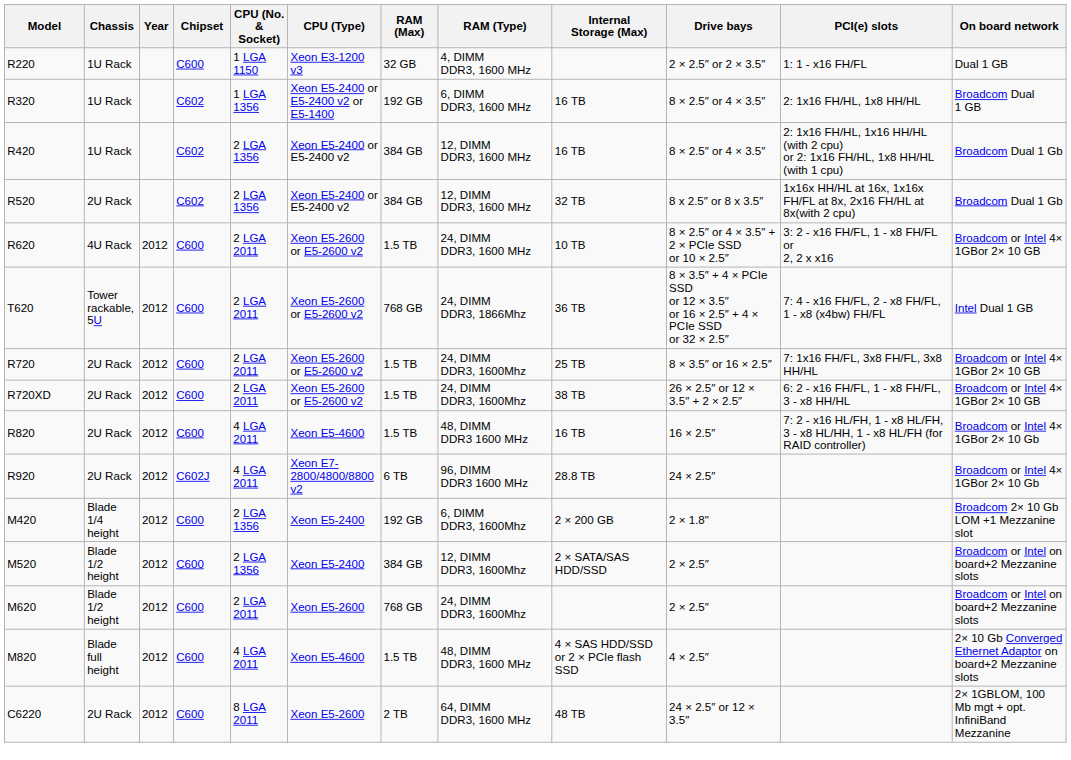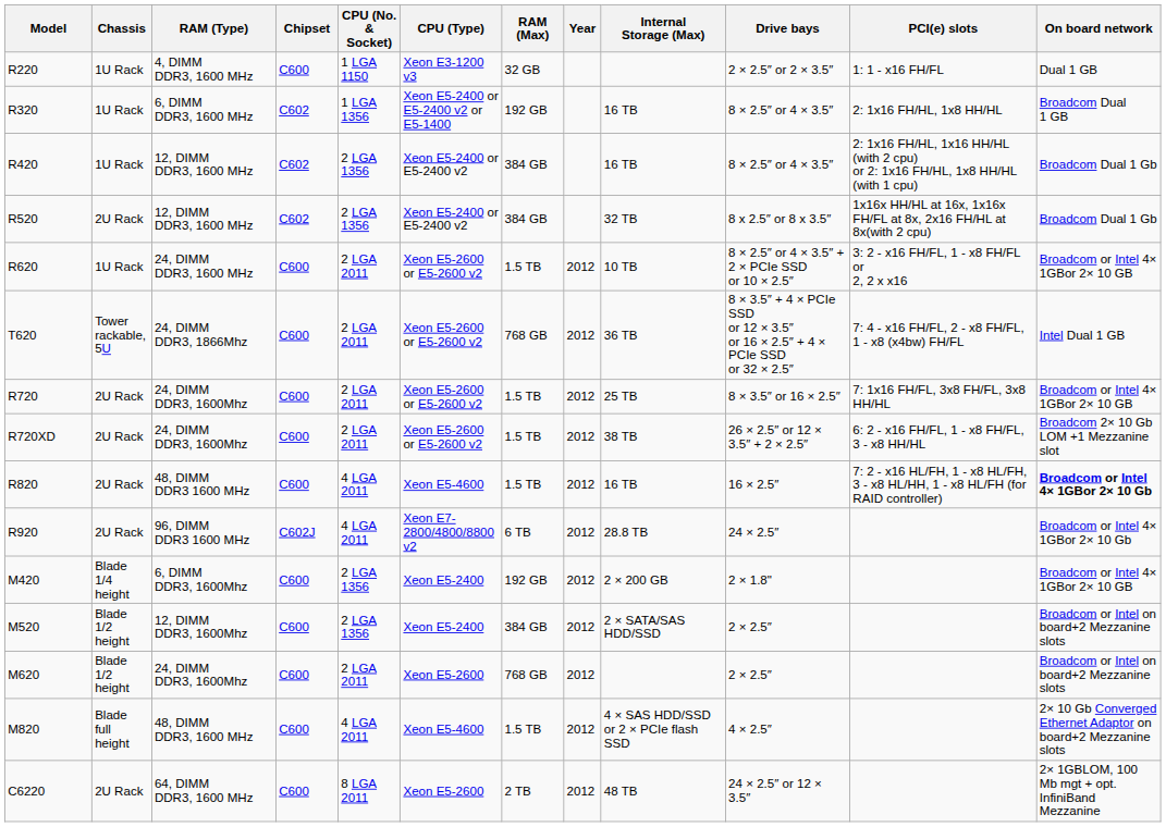columns swapped: Year <-> RAM (Type)
R620 | Chassis: 4U Rack -> 1U Rack
R720XD | On board network: Broadcom or Intel 4× 1GBor 2× 10 GB -> Broadcom 2× 10 Gb LOM +1 Mezzanine slot
R820 | On board network: normal -> bold
M420 | On board network: Broadcom 2× 10 Gb LOM +1 Mezzanine slot -> Broadcom or Intel 4× 1GBor 2× 10 GB
